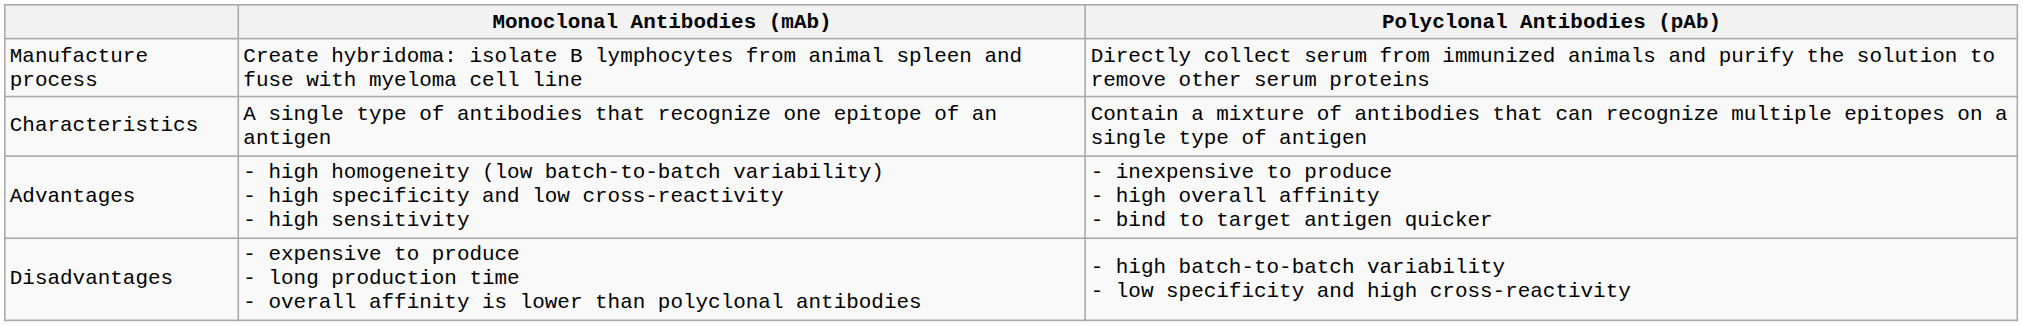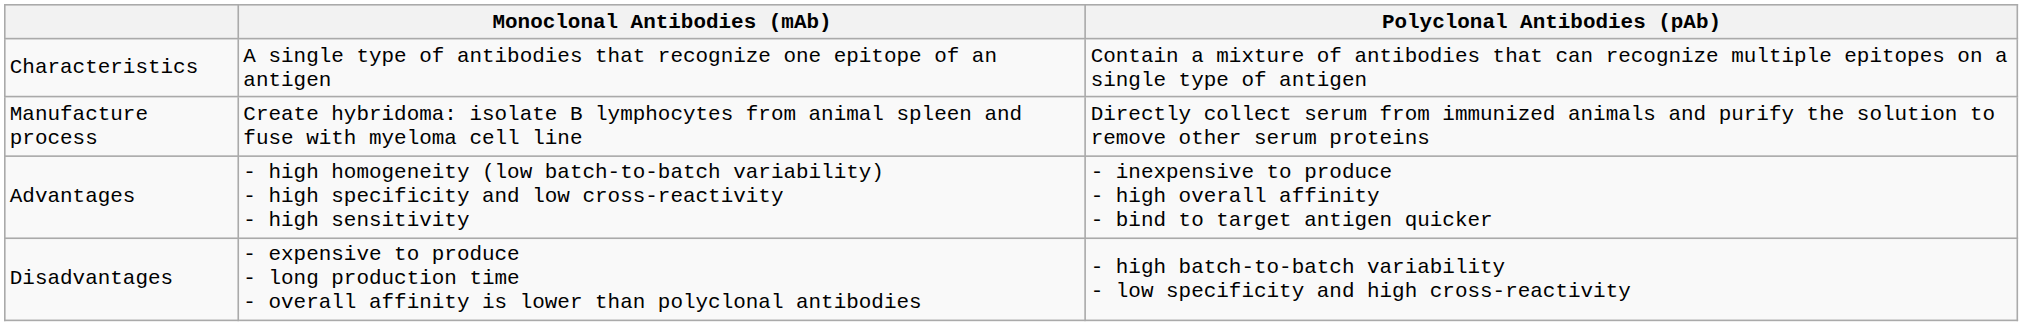rows swapped: Characteristics <-> Manufacture process
